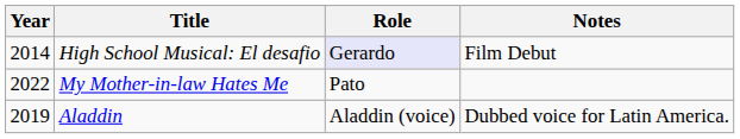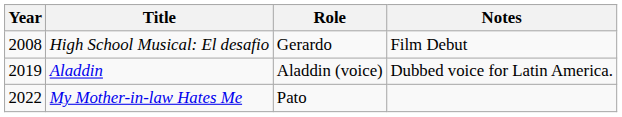High School Musical: El desafio | Year: 2014 -> 2008
High School Musical: El desafio | Role: lavender background -> no background
rows swapped: Aladdin <-> My Mother-in-law Hates Me
